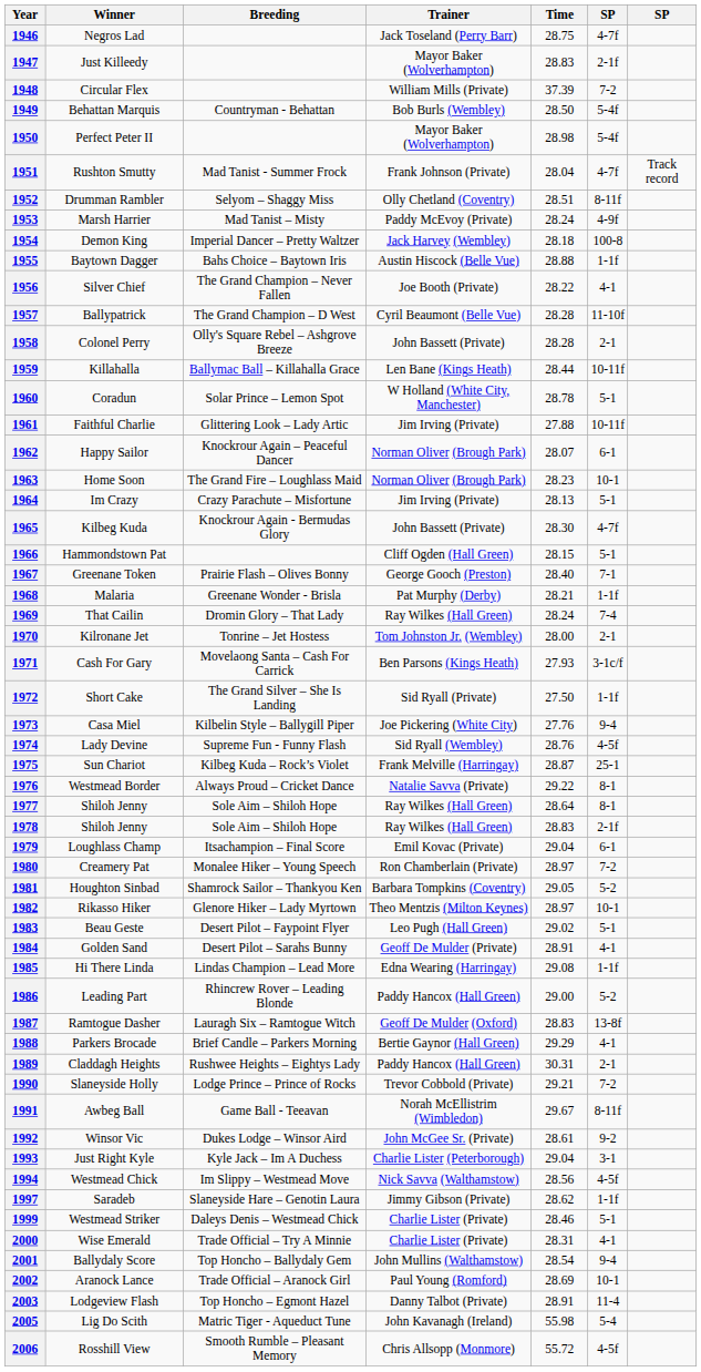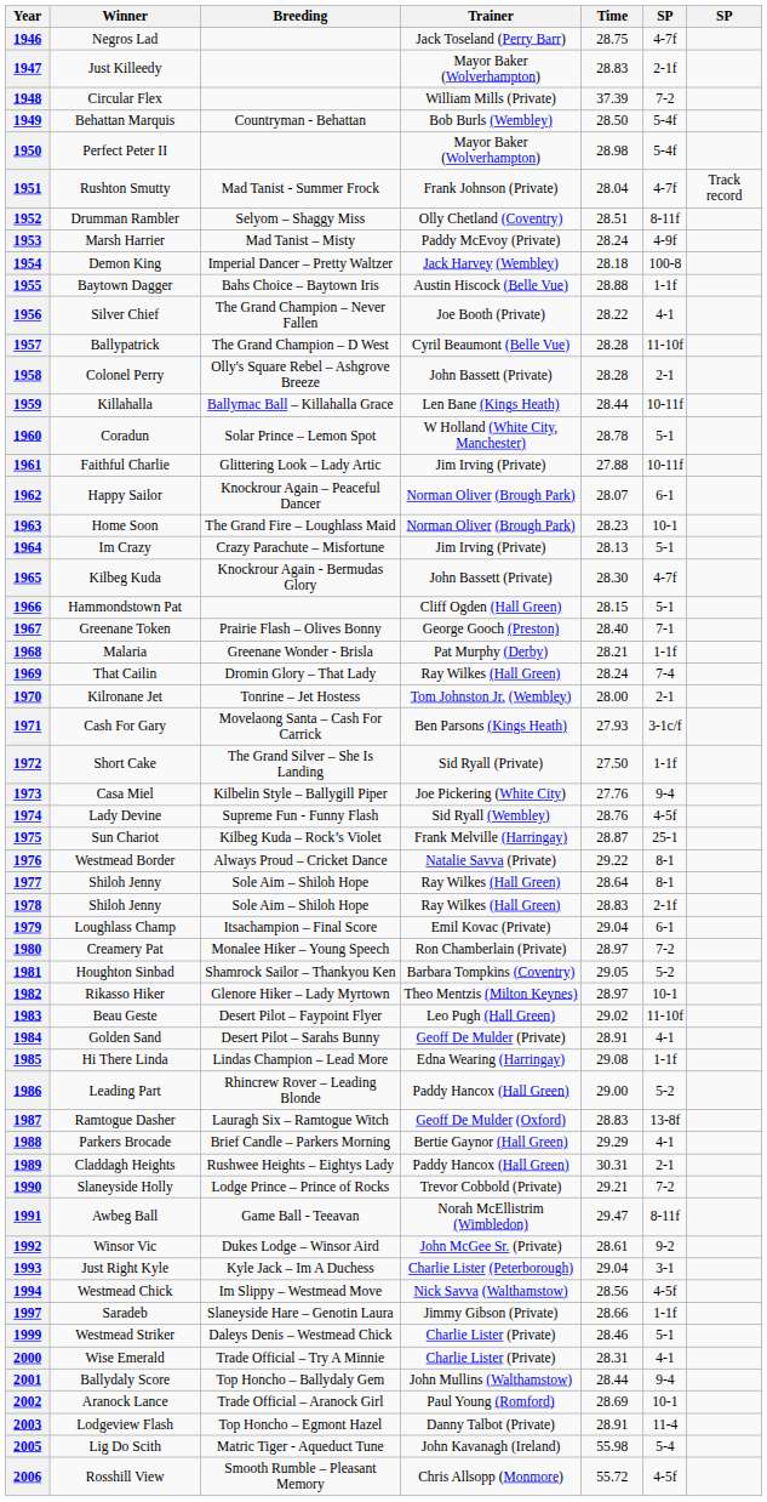1983 | column 6: 5-1 -> 11-10f
1991 | Time: 29.67 -> 29.47
1997 | Time: 28.62 -> 28.66
2001 | Time: 28.54 -> 28.44
